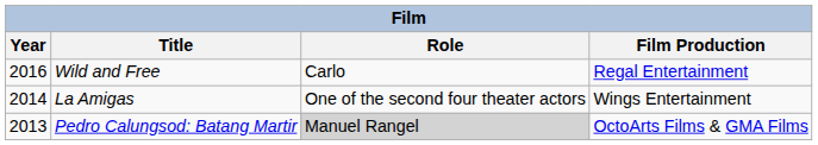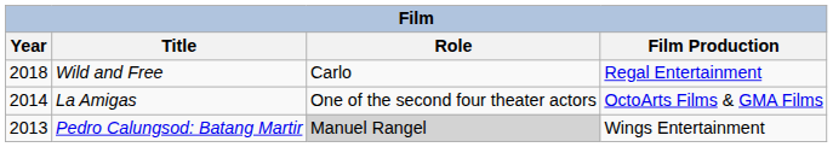Wild and Free | Year: 2016 -> 2018
La Amigas | Film Production: Wings Entertainment -> OctoArts Films & GMA Films
Pedro Calungsod: Batang Martir | Film Production: OctoArts Films & GMA Films -> Wings Entertainment
